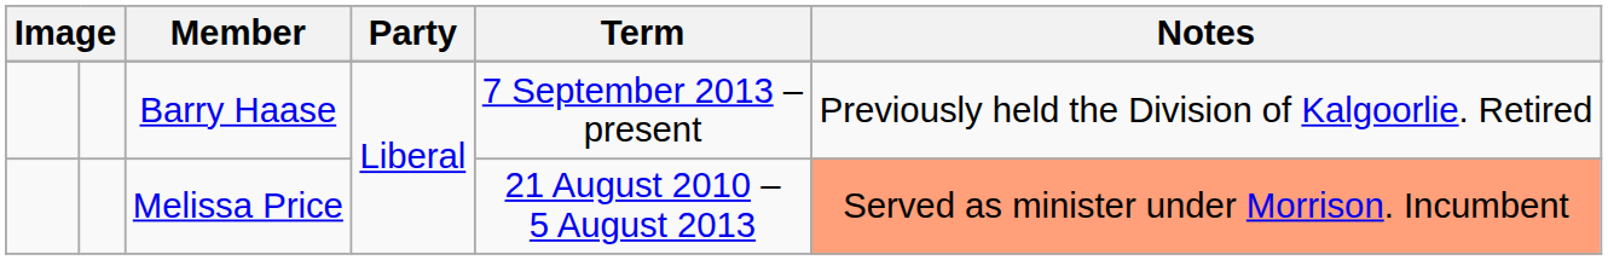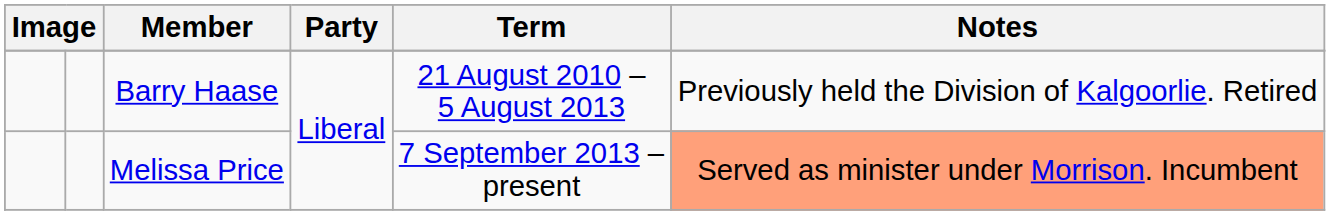Barry Haase | Term: 7 September 2013 – present -> 21 August 2010 – 5 August 2013
Melissa Price | Term: 21 August 2010 – 5 August 2013 -> 7 September 2013 – present
